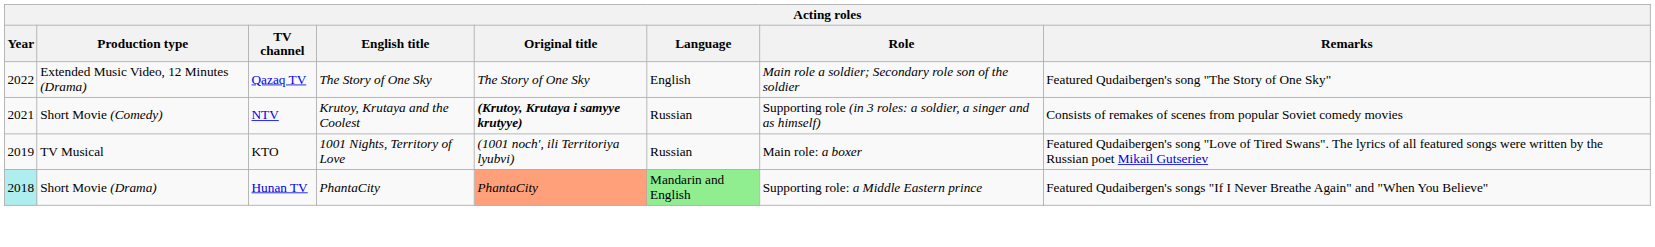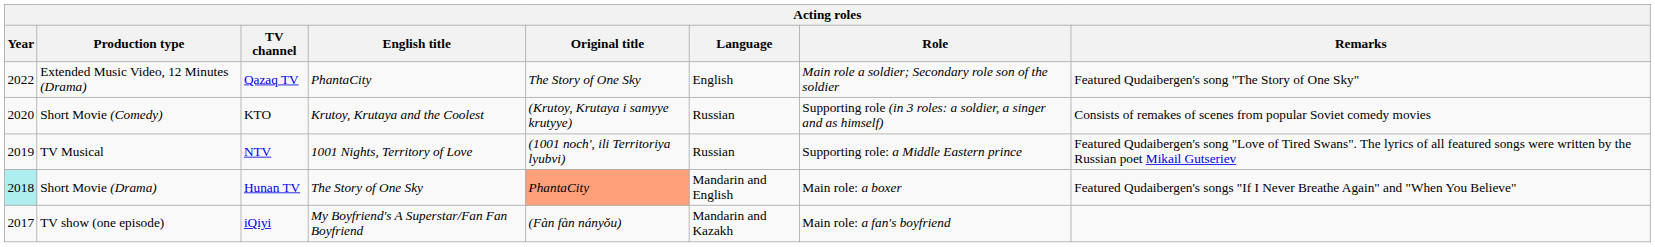Extended Music Video, 12 Minutes (Drama) | English title: The Story of One Sky -> PhantaCity
Short Movie (Comedy) | Year: 2021 -> 2020
Short Movie (Comedy) | TV channel: NTV -> KTO
Short Movie (Comedy) | Original title: bold -> normal
TV Musical | TV channel: KTO -> NTV
TV Musical | Role: Main role: a boxer -> Supporting role: a Middle Eastern prince
Short Movie (Drama) | English title: PhantaCity -> The Story of One Sky
Short Movie (Drama) | Language: lightgreen background -> no background
Short Movie (Drama) | Role: Supporting role: a Middle Eastern prince -> Main role: a boxer
+ row: 2017 | TV show (one episode) | iQiyi | My Boyfriend's A Superstar/Fan Fan Boyfriend | (Fàn fàn nányǒu) | Mandarin and Kazakh | Main role: a fan's boyfriend
